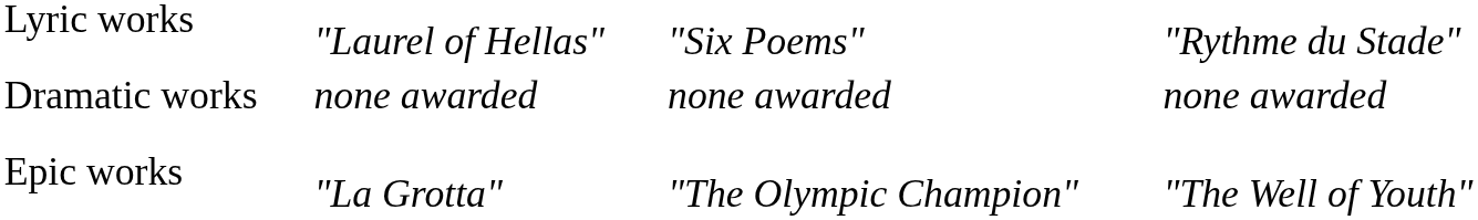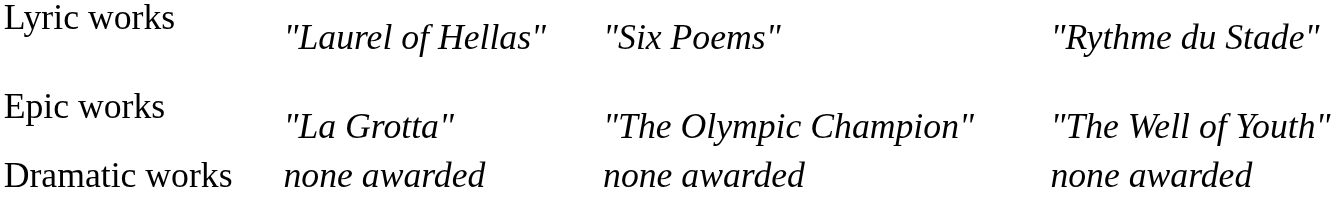rows swapped: Dramatic works <-> Epic works
